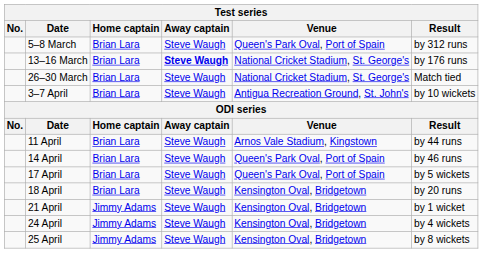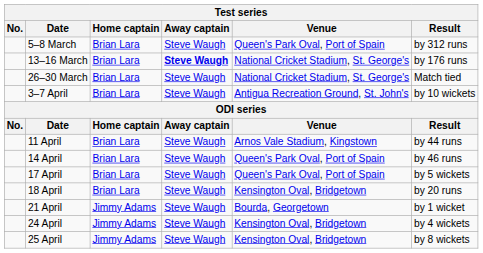21 April | Venue: Kensington Oval, Bridgetown -> Bourda, Georgetown
